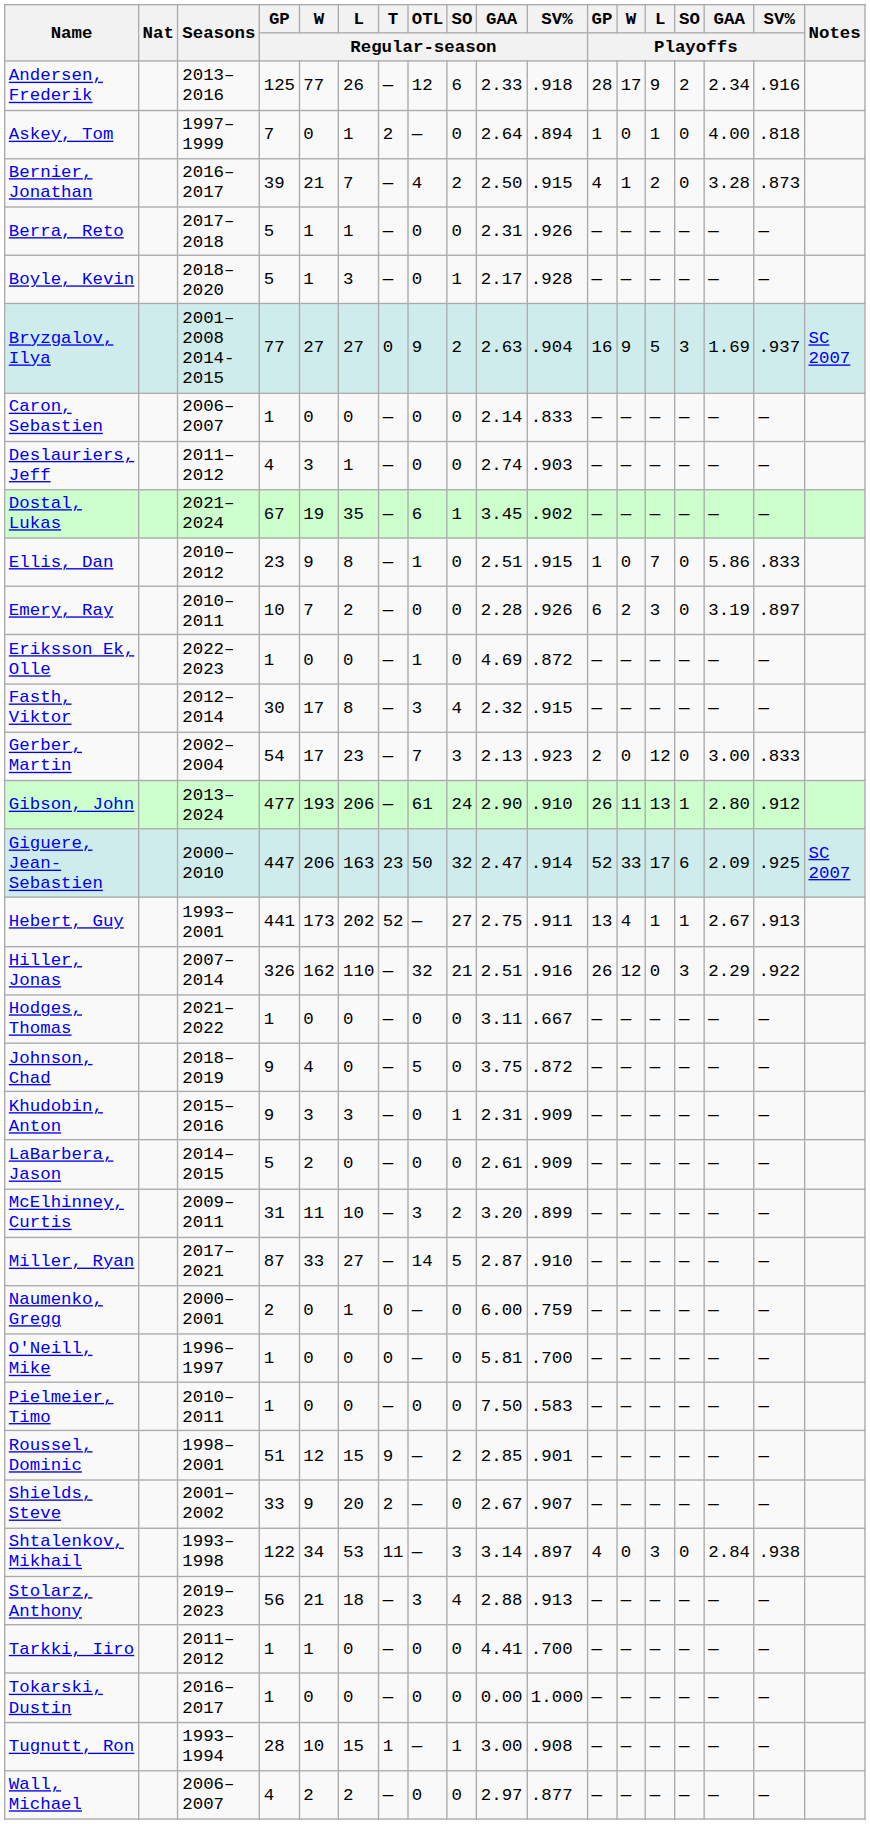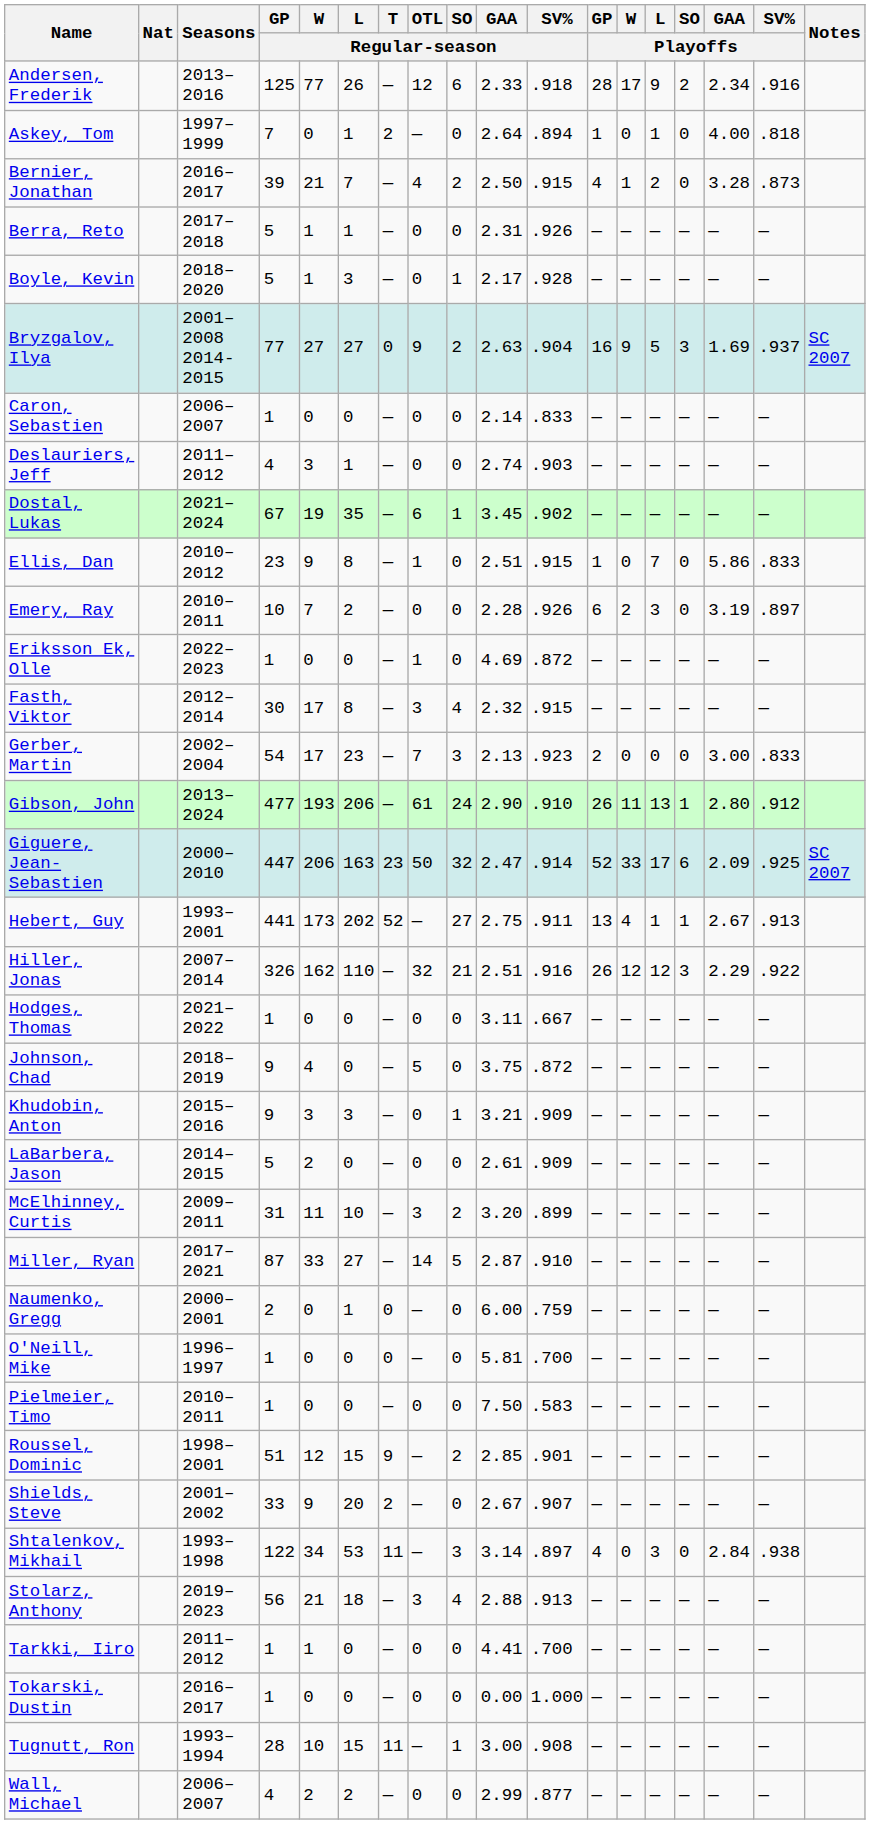Gerber, Martin | L / Playoffs: 12 -> 0
Hiller, Jonas | L / Playoffs: 0 -> 12
Khudobin, Anton | GAA / Regular-season: 2.31 -> 3.21
Tugnutt, Ron | T / Regular-season: 1 -> 11
Wall, Michael | GAA / Regular-season: 2.97 -> 2.99
